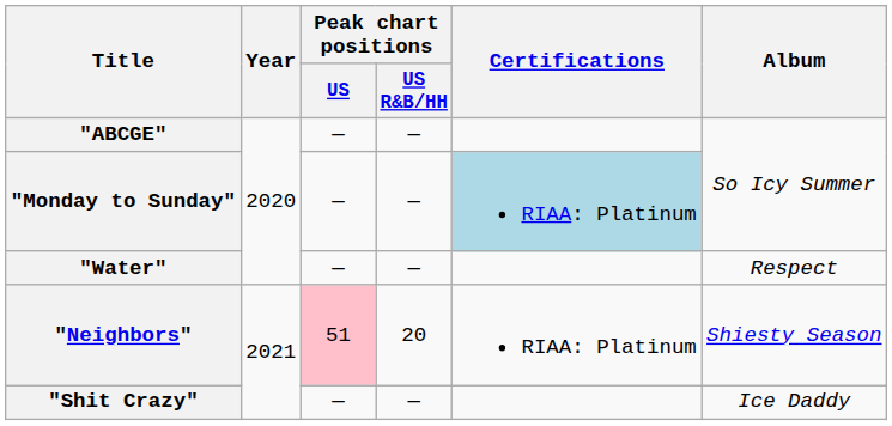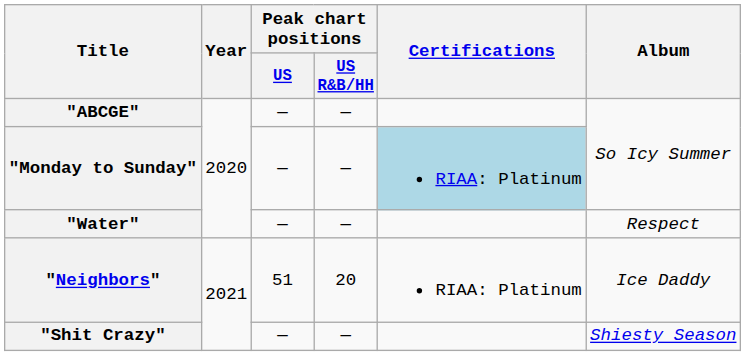"Neighbors" | Peak chart positions / US: pink background -> no background
"Neighbors" | Album: Shiesty Season -> Ice Daddy
"Shit Crazy" | Album: Ice Daddy -> Shiesty Season
